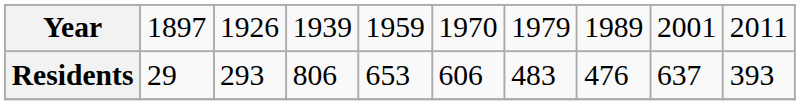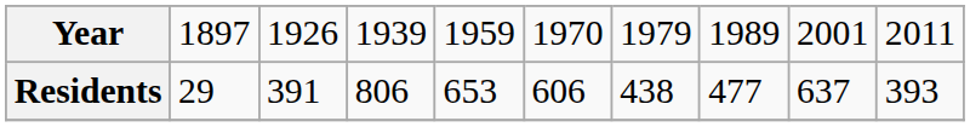Residents | column 3: 293 -> 391
Residents | column 7: 483 -> 438
Residents | column 8: 476 -> 477
